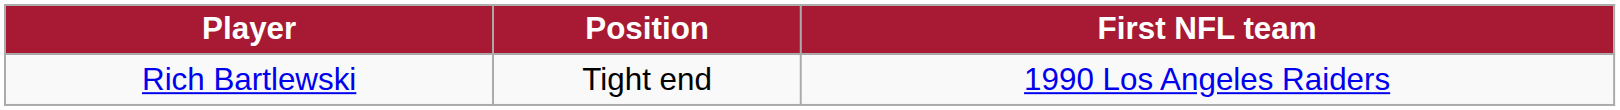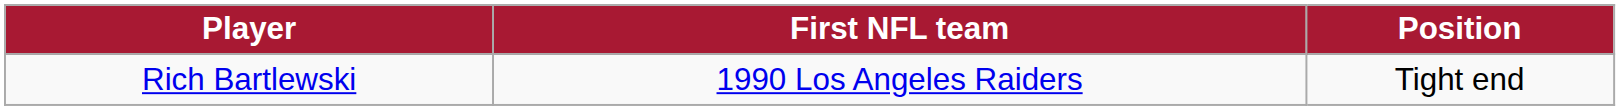columns swapped: Position <-> First NFL team
